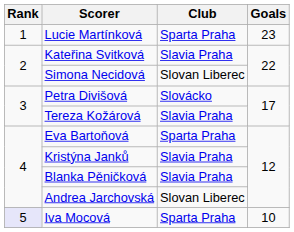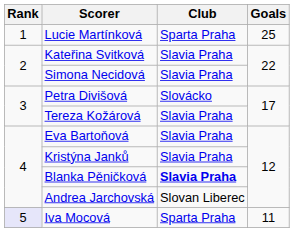Lucie Martínková | Goals: 23 -> 25
Simona Necidová | Club: Slovan Liberec -> Slavia Praha
Eva Bartoňová | Club: Sparta Praha -> Slavia Praha
Blanka Pěničková | Club: normal -> bold
Iva Mocová | Goals: 10 -> 11
